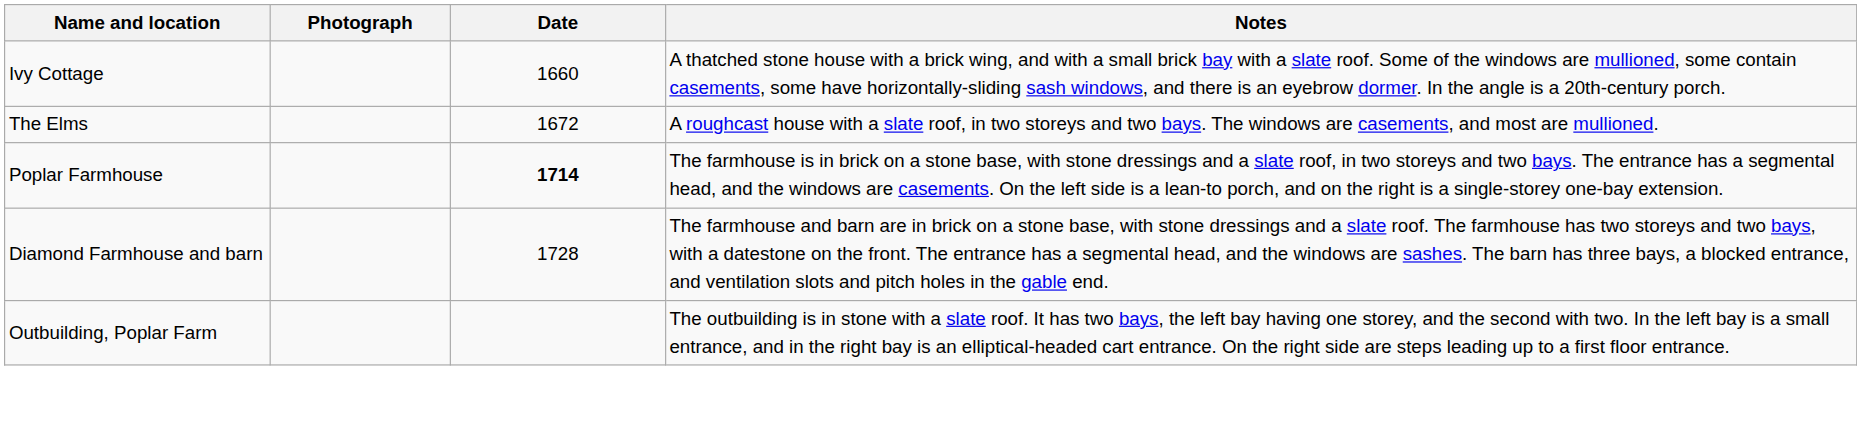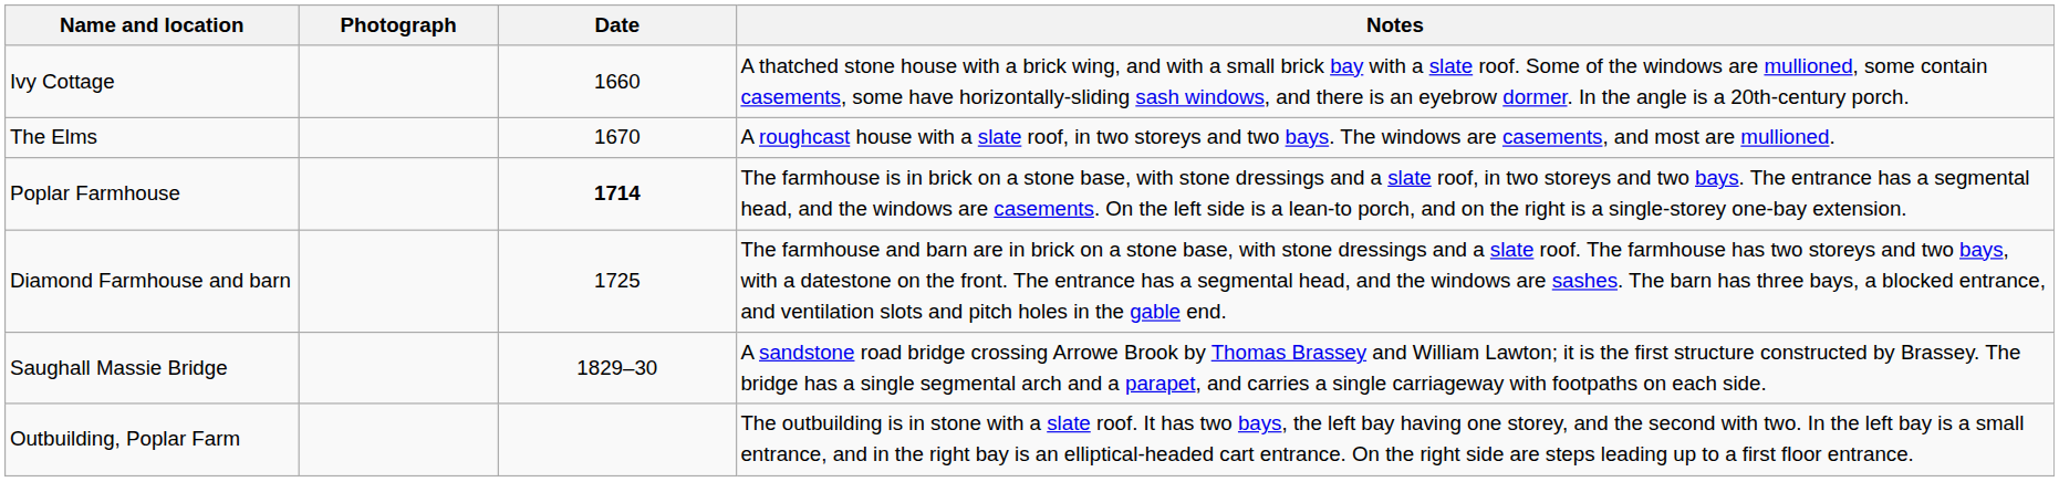The Elms | Date: 1672 -> 1670
Diamond Farmhouse and barn | Date: 1728 -> 1725
+ row: Saughall Massie Bridge | 1829–30 | A sandstone road bridge crossing Arrowe Brook by Thomas Brassey and William Lawton; it is the first structure constructed by Brassey. The bridge has a single segmental arch and a parapet, and carries a single carriageway with footpaths on each side.
